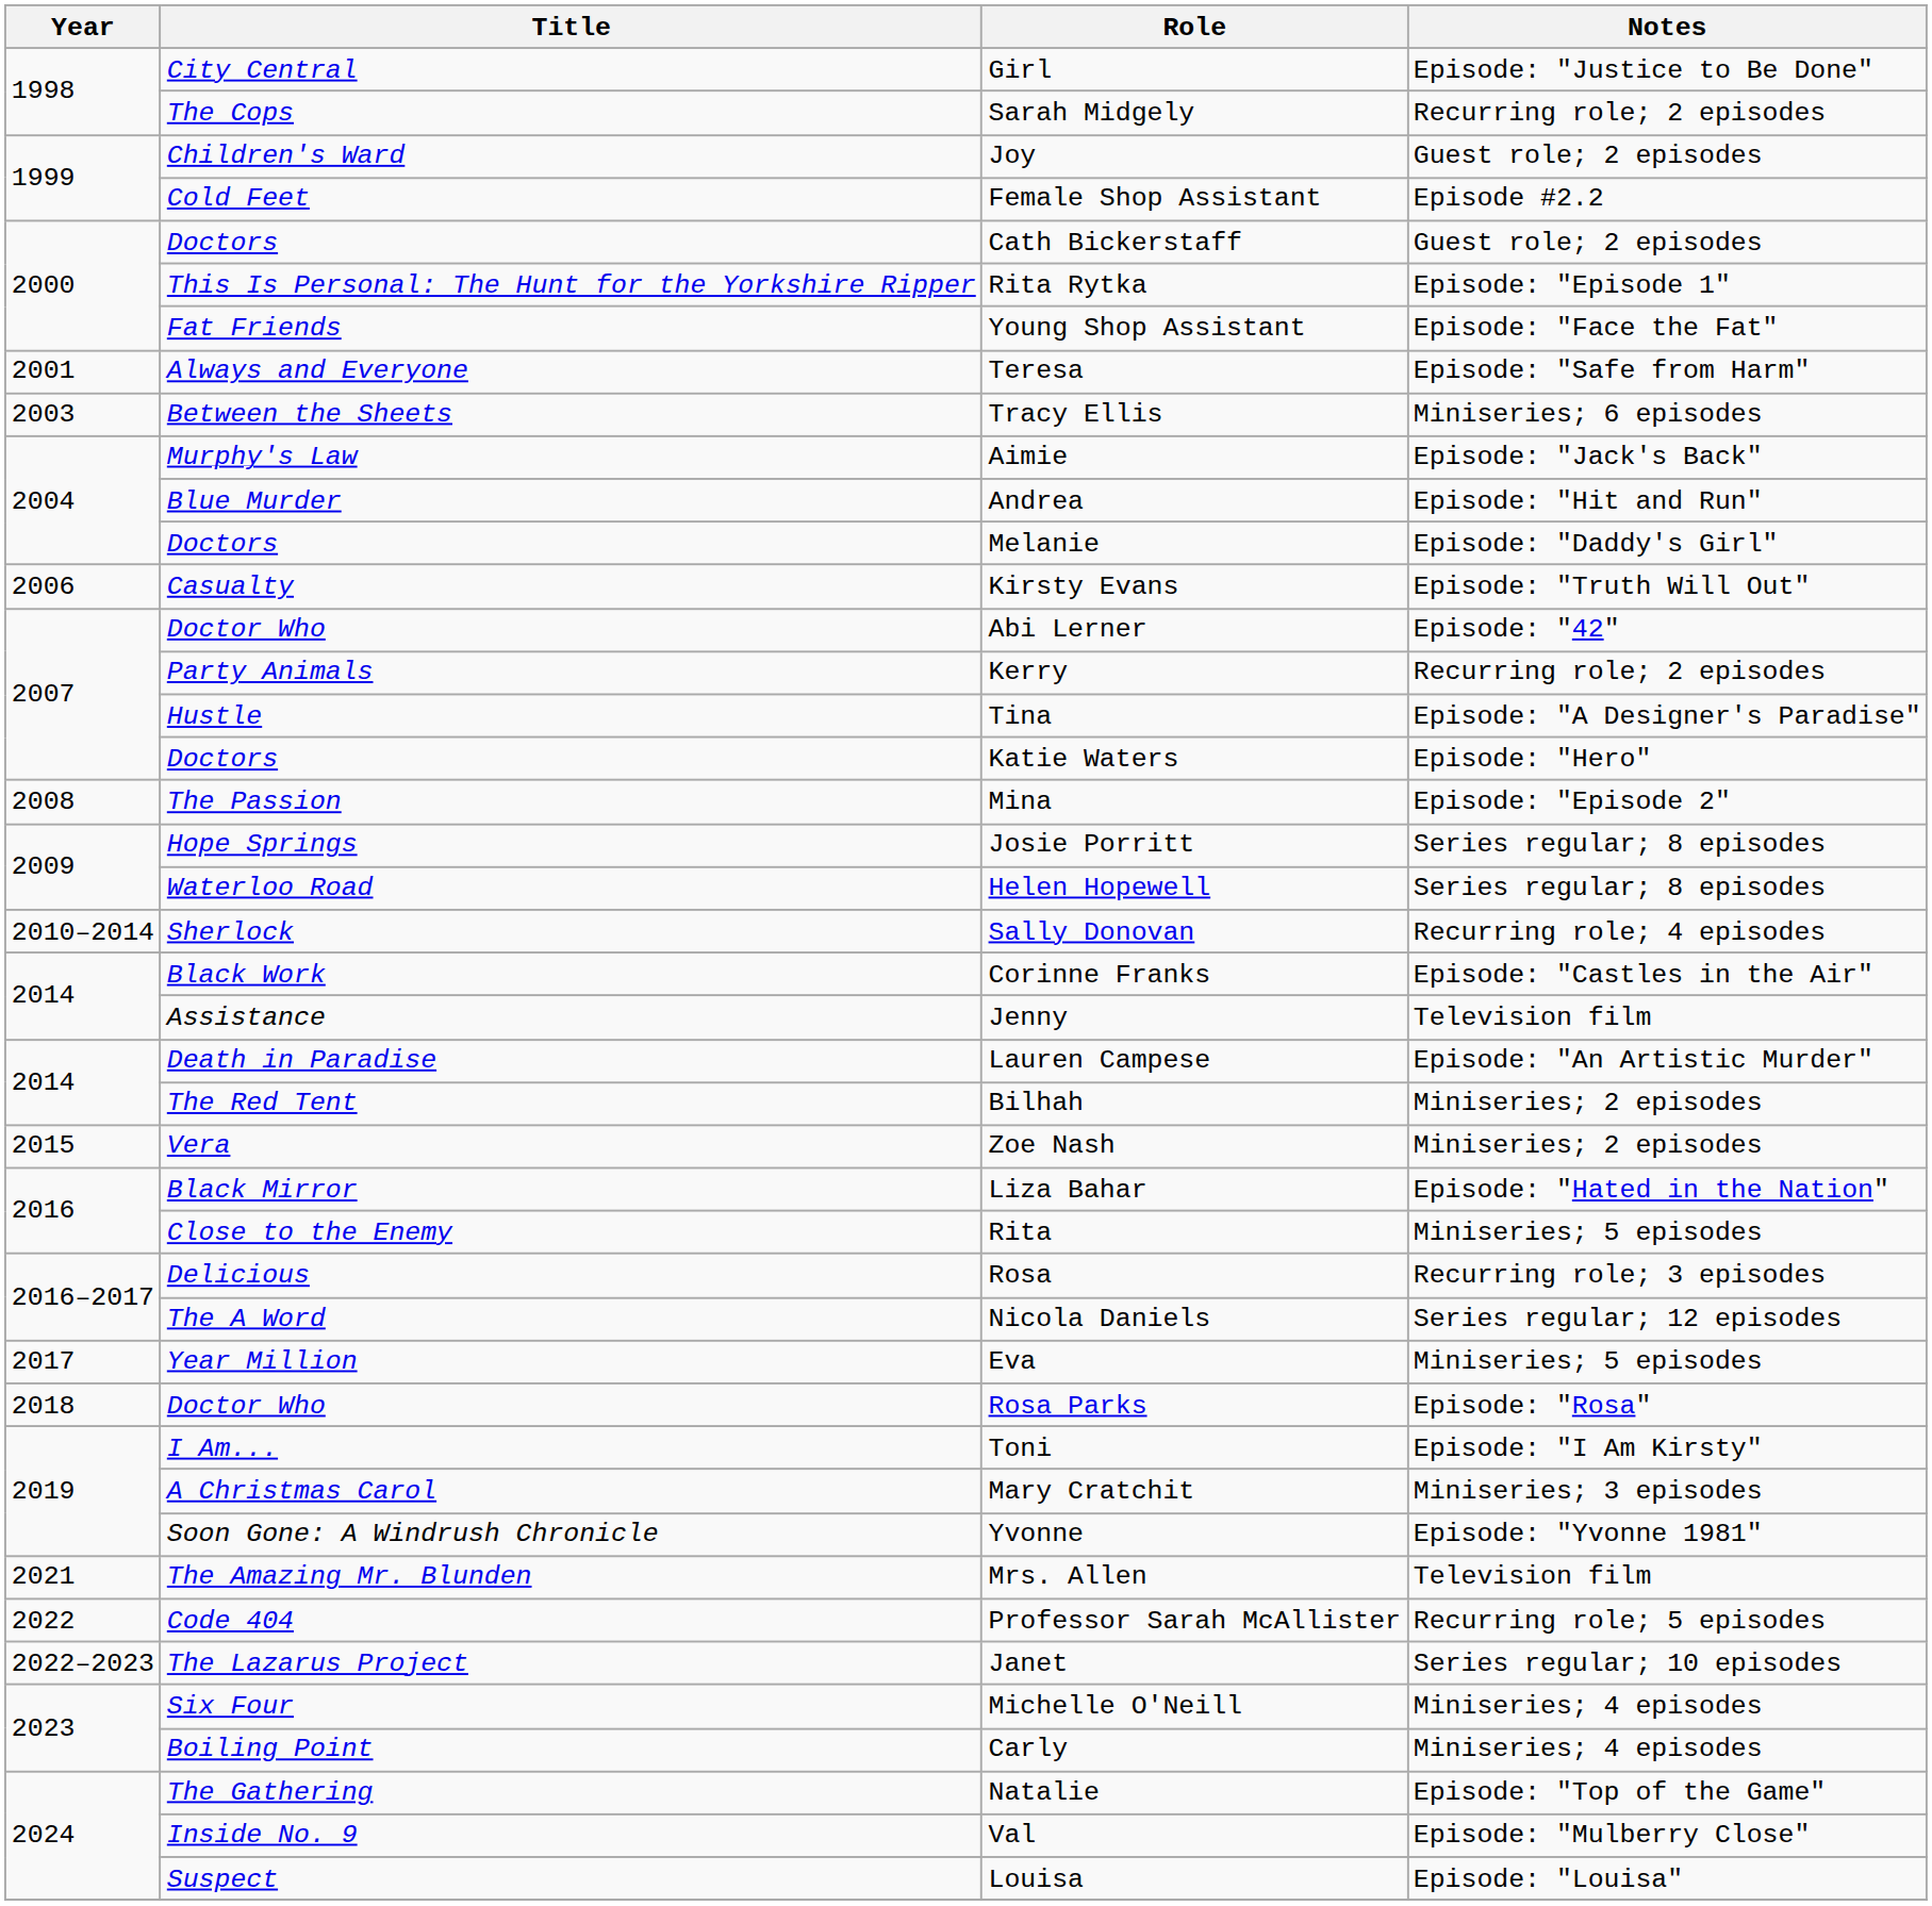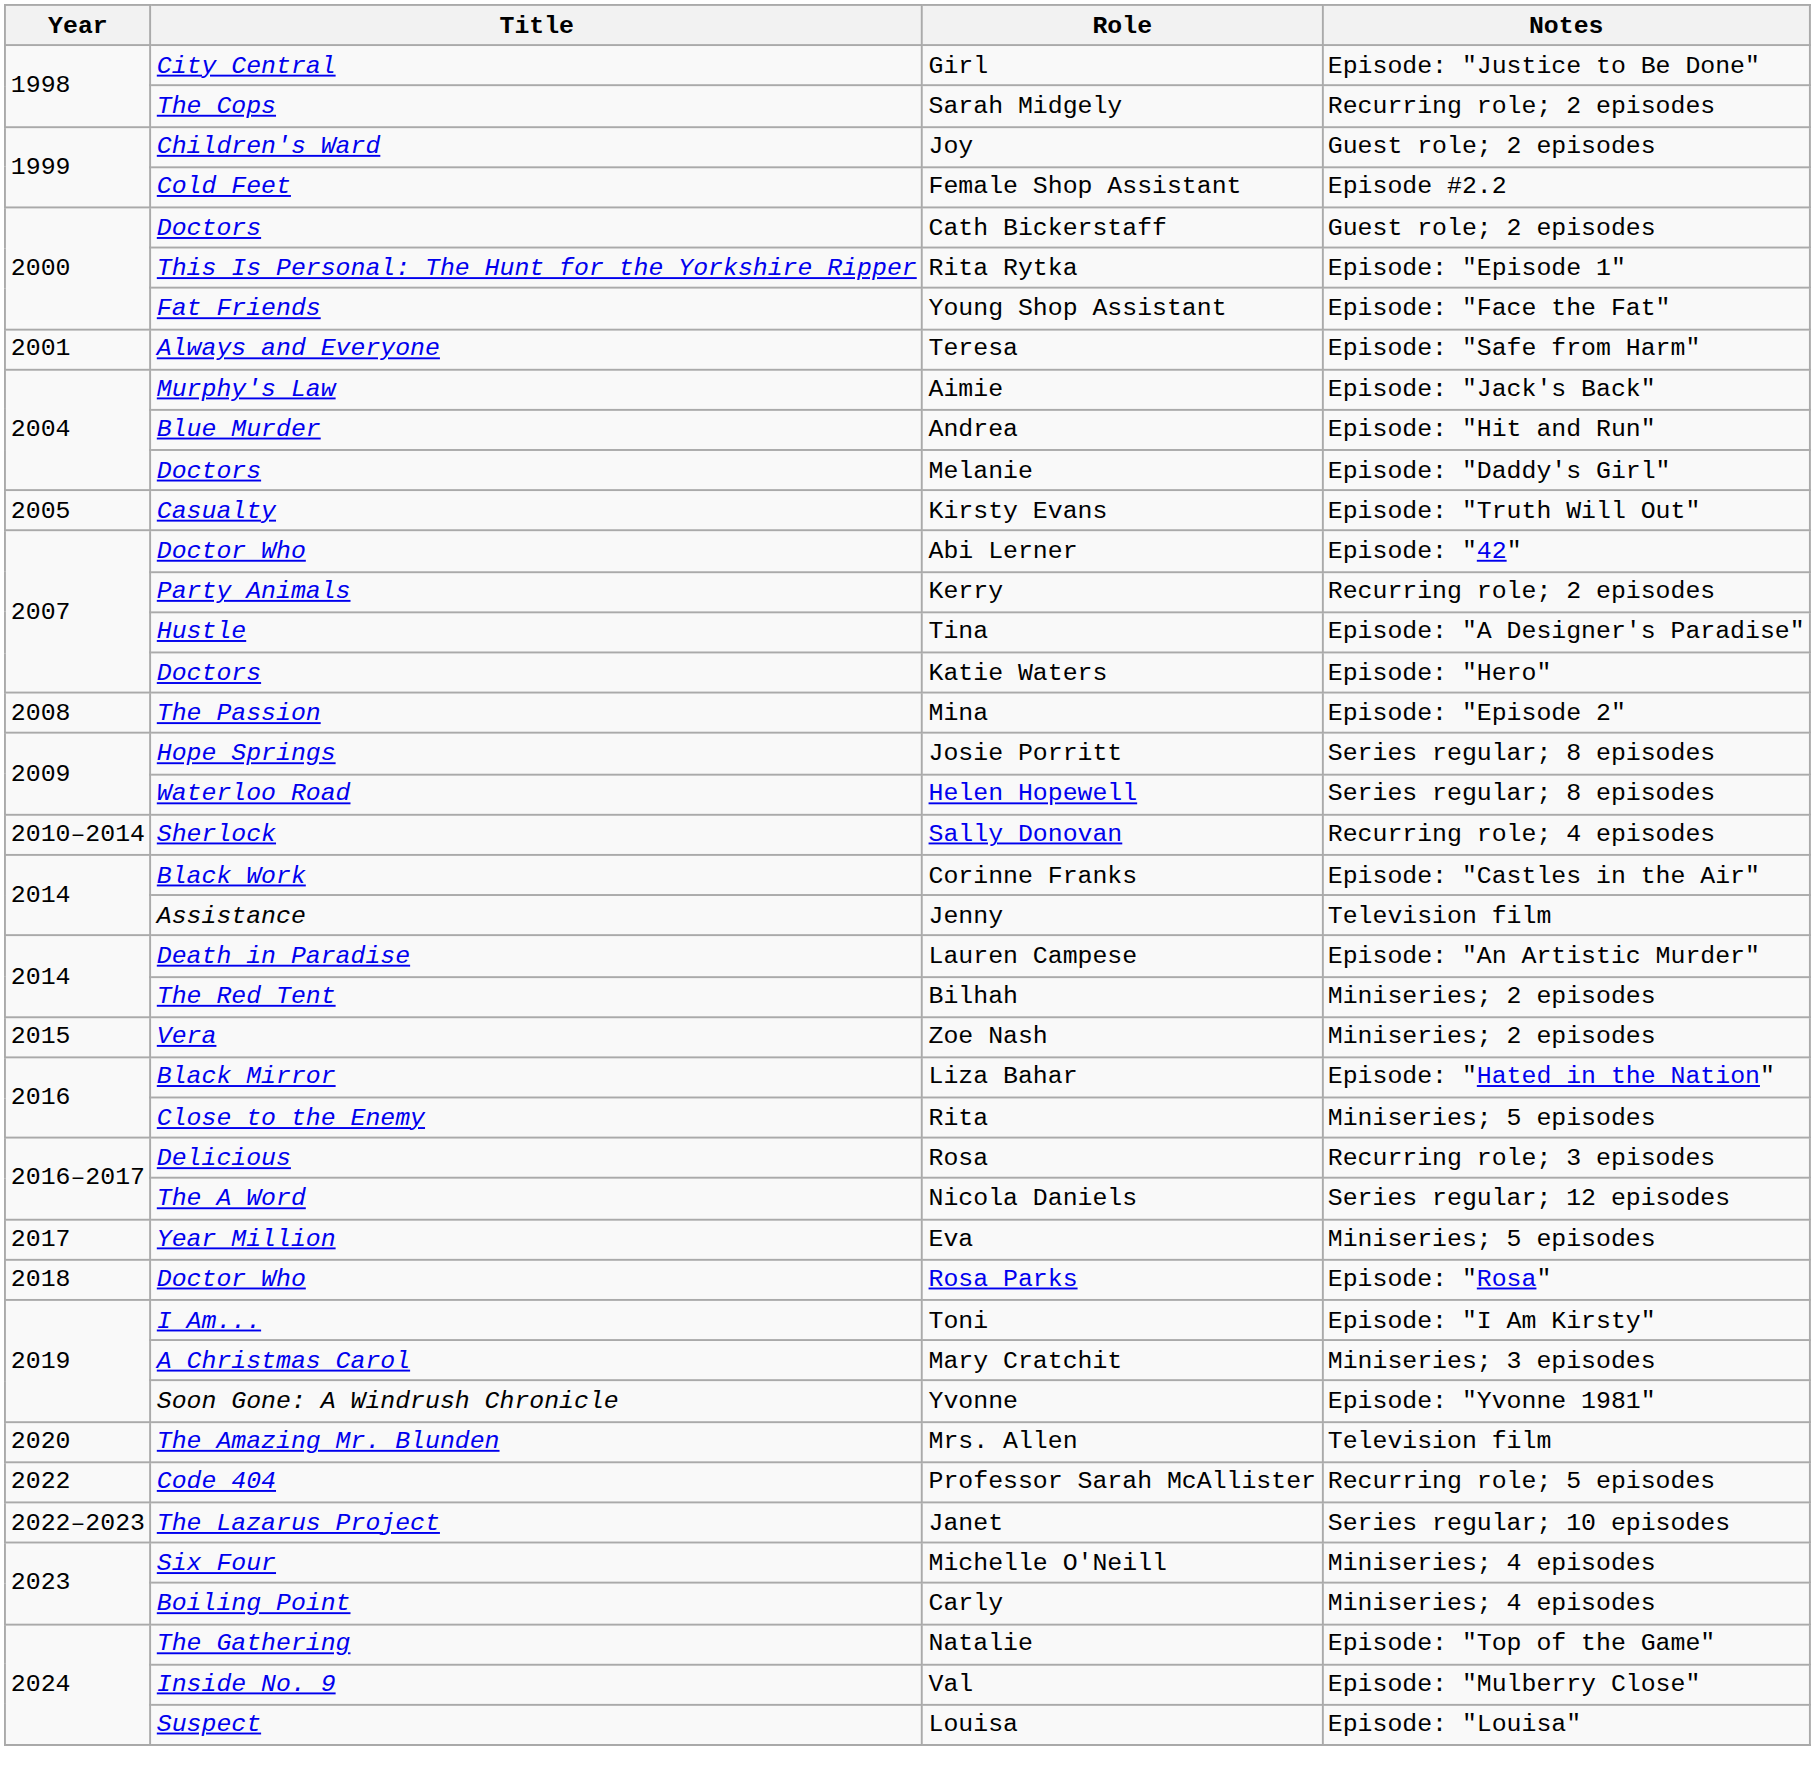- row: 2003 | Between the Sheets | Tracy Ellis | Miniseries; 6 episodes
Kirsty Evans | Year: 2006 -> 2005
Mrs. Allen | Year: 2021 -> 2020
